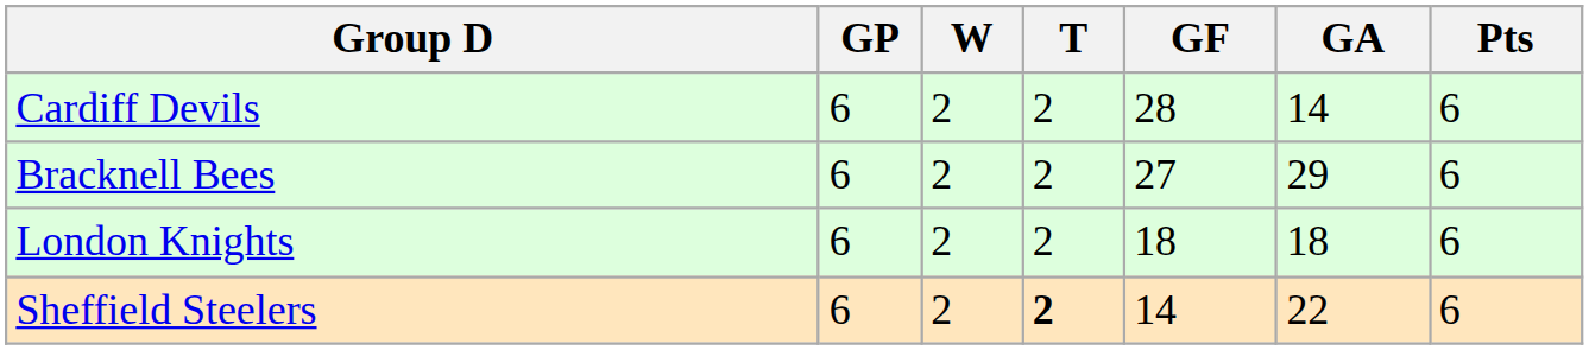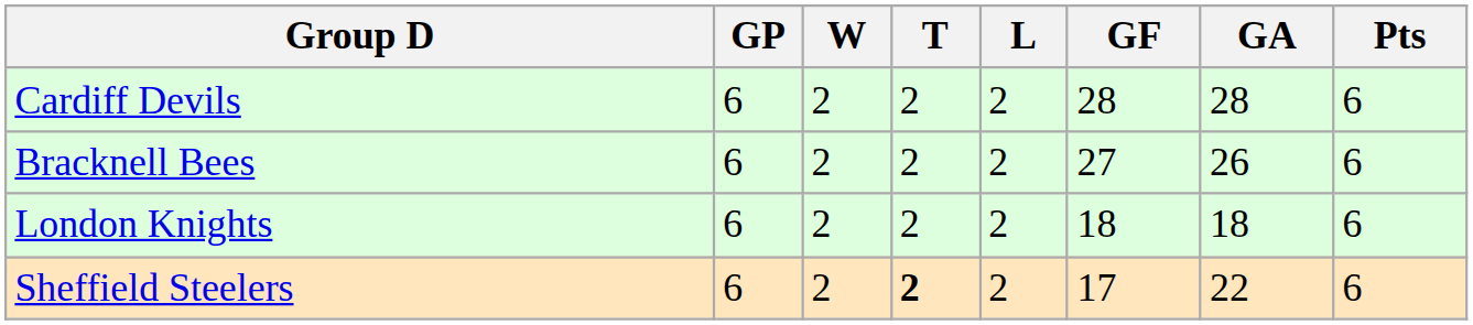+ column: L | 2 | 2 | 2 | 2
Cardiff Devils | GA: 14 -> 28
Bracknell Bees | GA: 29 -> 26
Sheffield Steelers | GF: 14 -> 17
